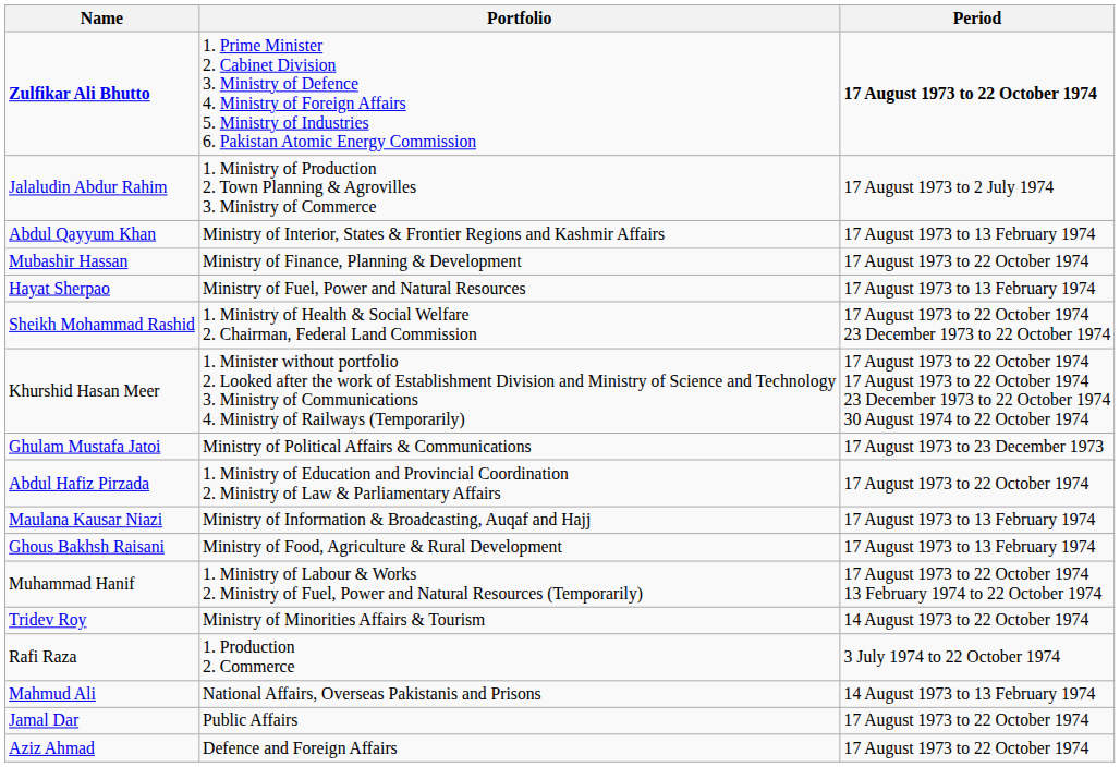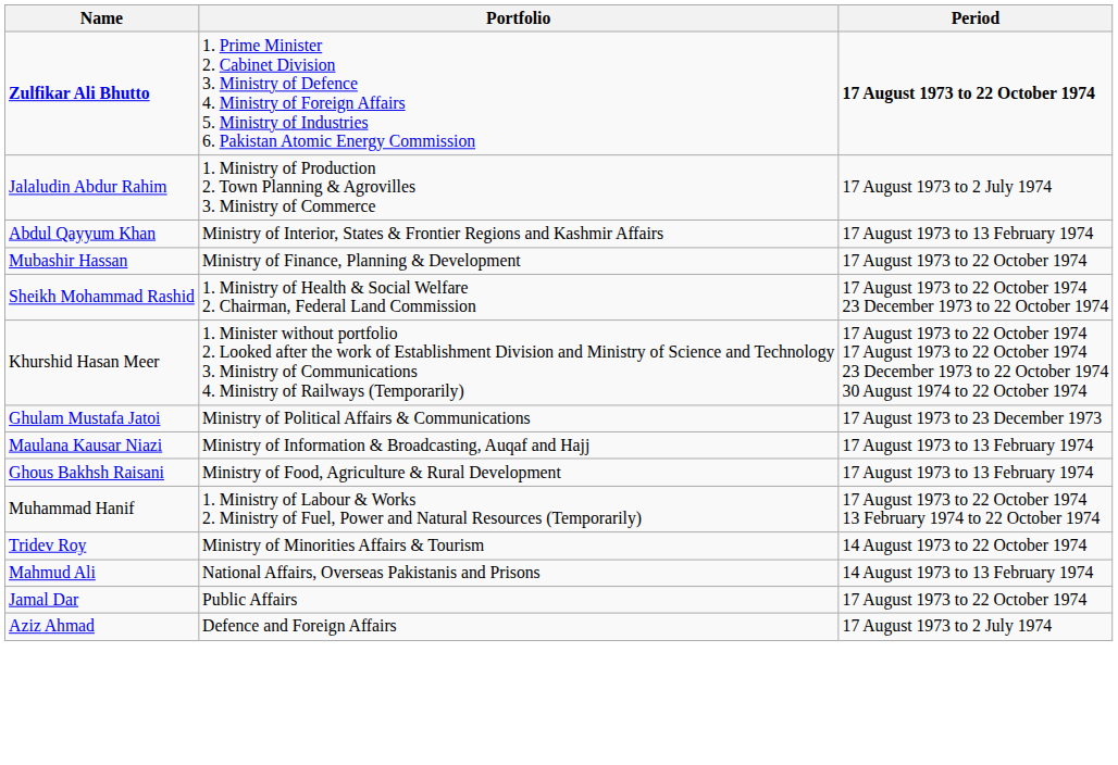- row: Hayat Sherpao | Ministry of Fuel, Power and Natural Resources | 17 August 1973 to 13 February 1974
- row: Abdul Hafiz Pirzada | 1. Ministry of Education and Provincial Coordination 2. Ministry of Law & Parliamentary Affairs | 17 August 1973 to 22 October 1974
- row: Rafi Raza | 1. Production 2. Commerce | 3 July 1974 to 22 October 1974
Aziz Ahmad | Period: 17 August 1973 to 22 October 1974 -> 17 August 1973 to 2 July 1974
